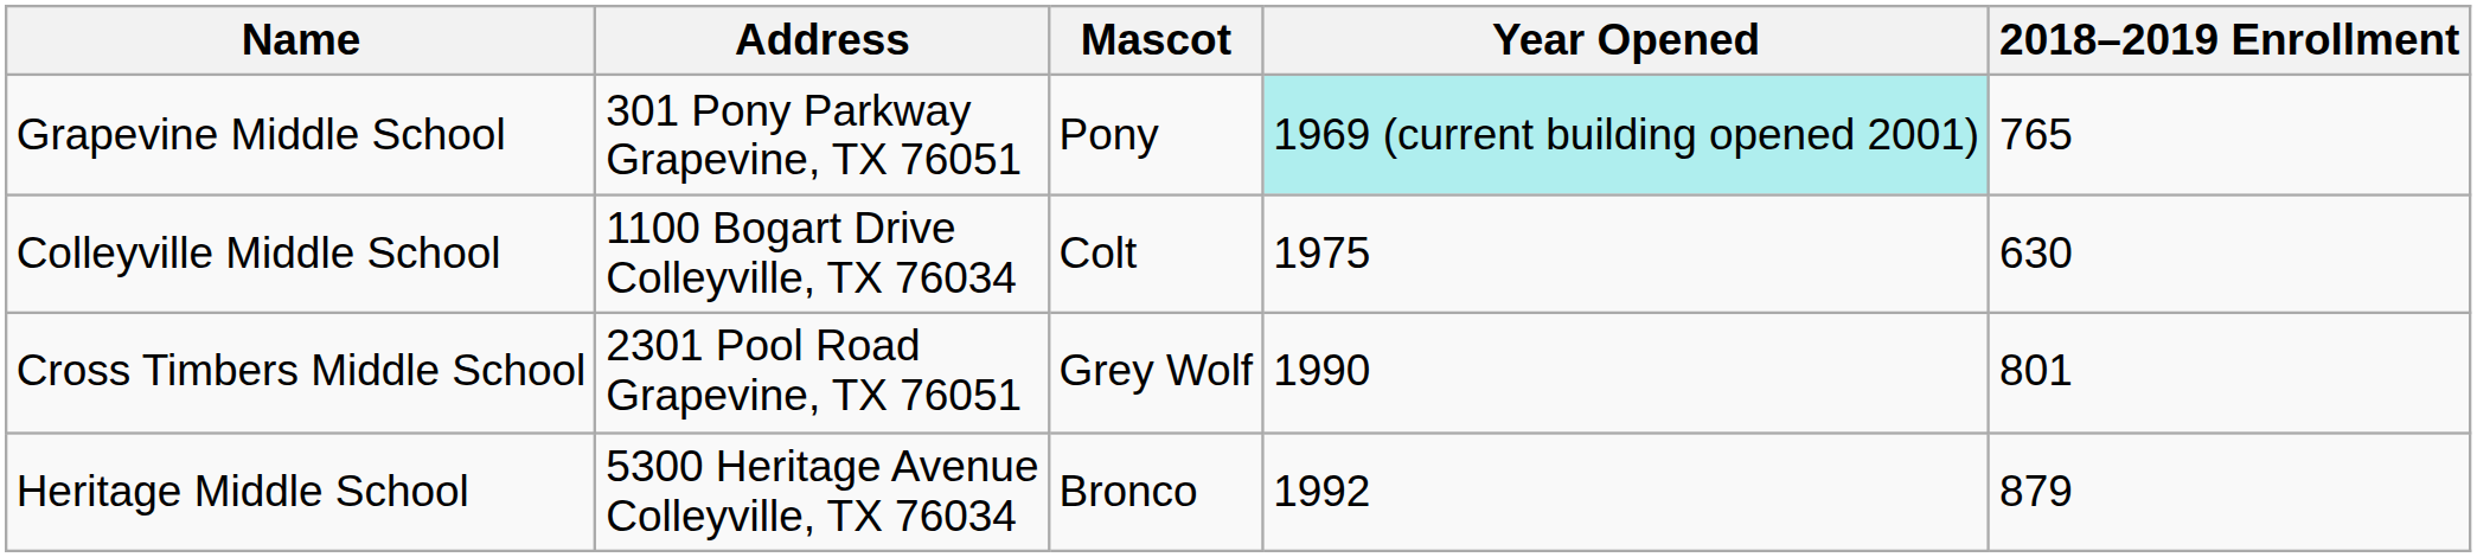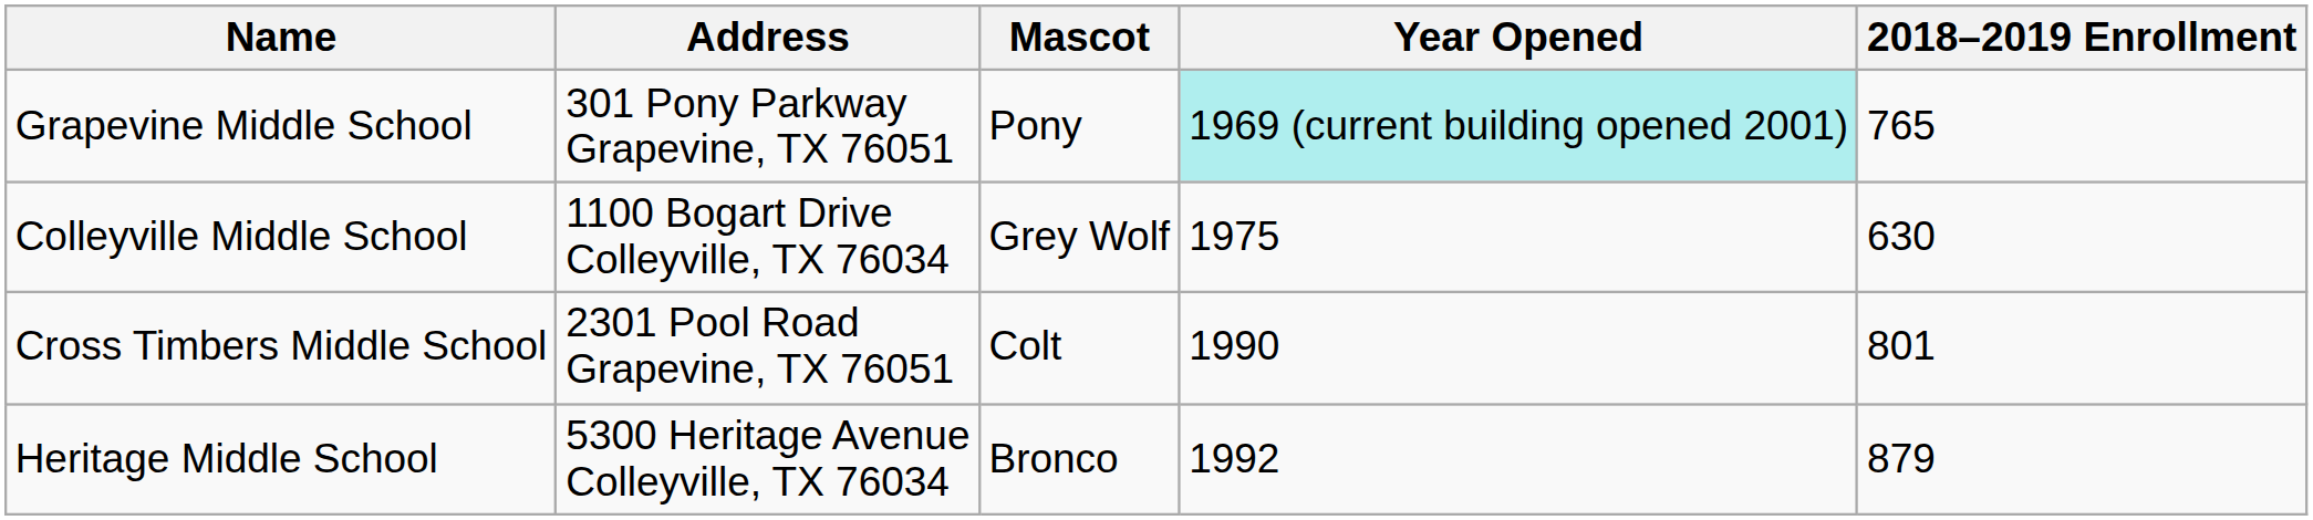Colleyville Middle School | Mascot: Colt -> Grey Wolf
Cross Timbers Middle School | Mascot: Grey Wolf -> Colt
